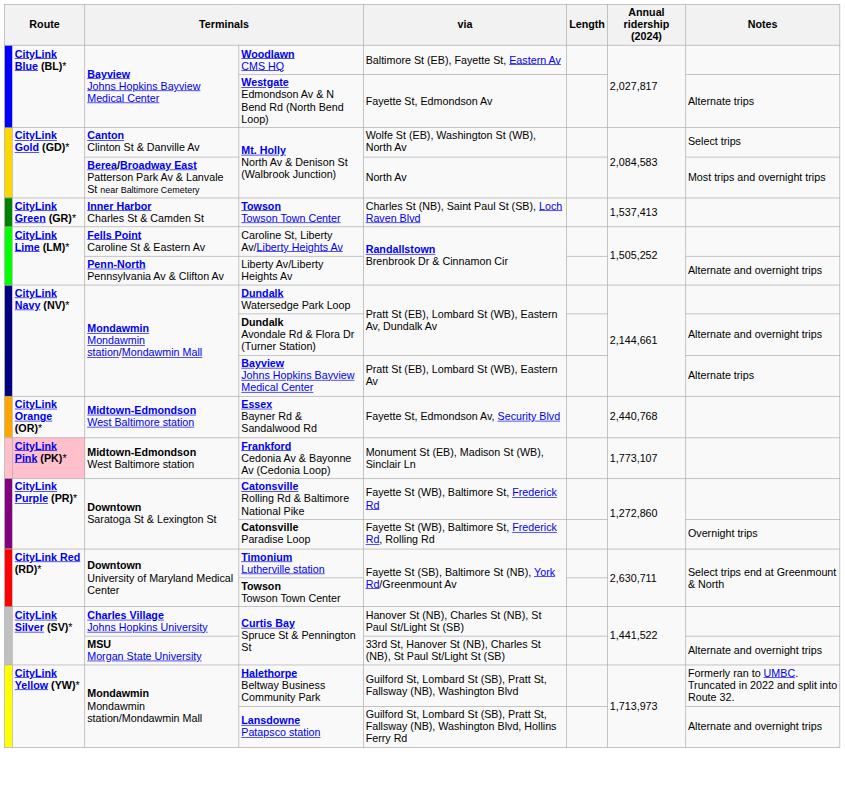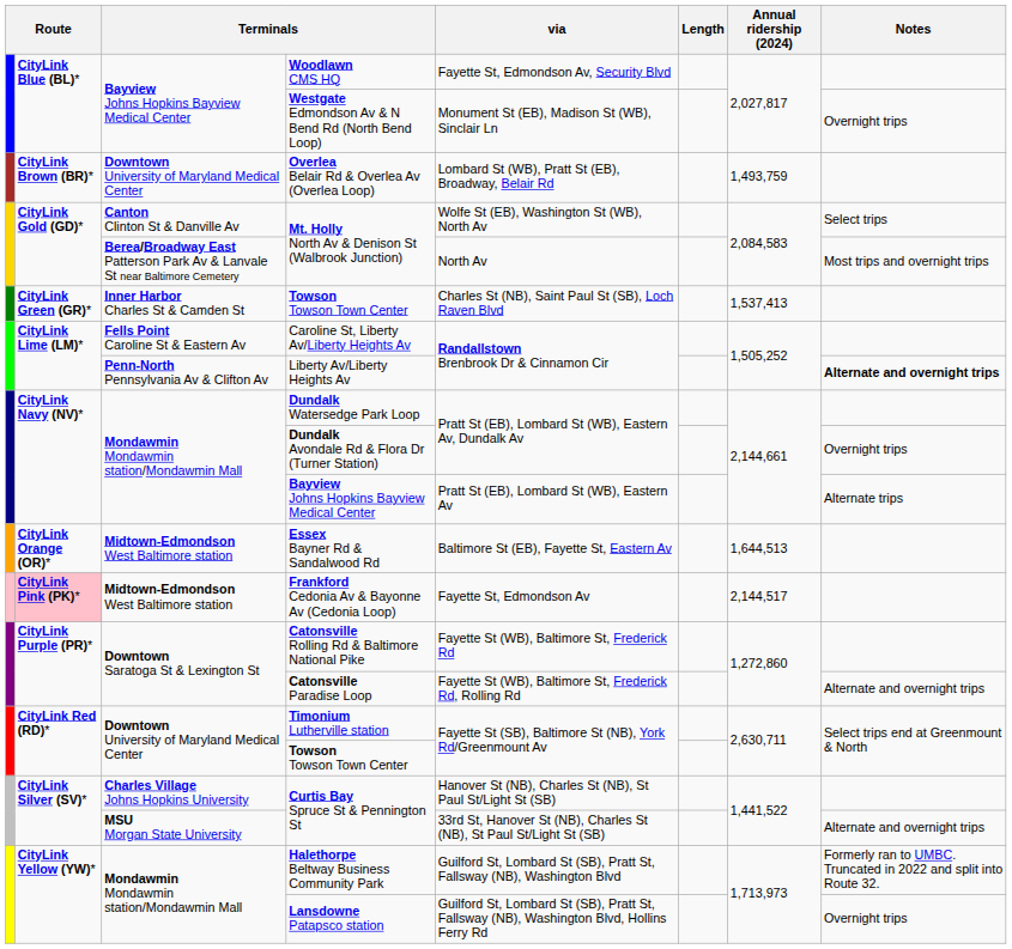Woodlawn CMS HQ | via: Baltimore St (EB), Fayette St, Eastern Av -> Fayette St, Edmondson Av, Security Blvd
Westgate Edmondson Av & N Bend Rd (North Bend Loop) | via: Fayette St, Edmondson Av -> Monument St (EB), Madison St (WB), Sinclair Ln
Westgate Edmondson Av & N Bend Rd (North Bend Loop) | Notes: Alternate trips -> Overnight trips
+ row: CityLink Brown (BR)* | Downtown University of Maryland Medical Center | Overlea Belair Rd & Overlea Av (Overlea Loop) | Lombard St (WB), Pratt St (EB), Broadway, Belair Rd | 1,493,759
Liberty Av/Liberty Heights Av | Notes: normal -> bold
Dundalk Avondale Rd & Flora Dr (Turner Station) | Notes: Alternate and overnight trips -> Overnight trips
Essex Bayner Rd & Sandalwood Rd | via: Fayette St, Edmondson Av, Security Blvd -> Baltimore St (EB), Fayette St, Eastern Av
Essex Bayner Rd & Sandalwood Rd | Annual ridership (2024): 2,440,768 -> 1,644,513
Frankford Cedonia Av & Bayonne Av (Cedonia Loop) | via: Monument St (EB), Madison St (WB), Sinclair Ln -> Fayette St, Edmondson Av
Frankford Cedonia Av & Bayonne Av (Cedonia Loop) | Annual ridership (2024): 1,773,107 -> 2,144,517
Catonsville Paradise Loop | Notes: Overnight trips -> Alternate and overnight trips
Lansdowne Patapsco station | Notes: Alternate and overnight trips -> Overnight trips
